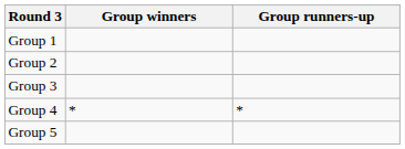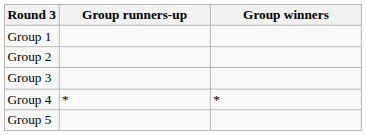columns swapped: Group winners <-> Group runners-up
